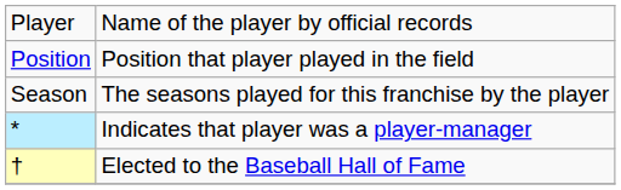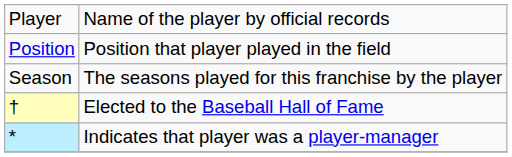rows swapped: * <-> †
